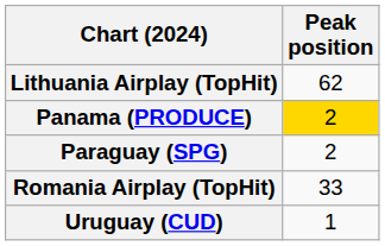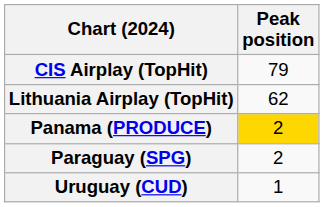+ row: CIS Airplay (TopHit) | 79
- row: Romania Airplay (TopHit) | 33
